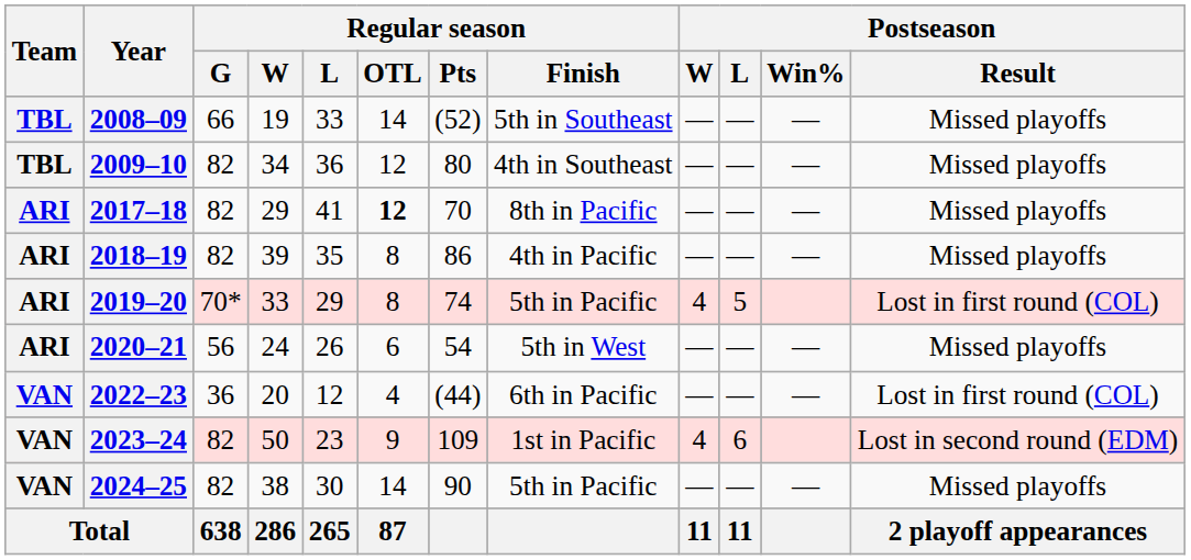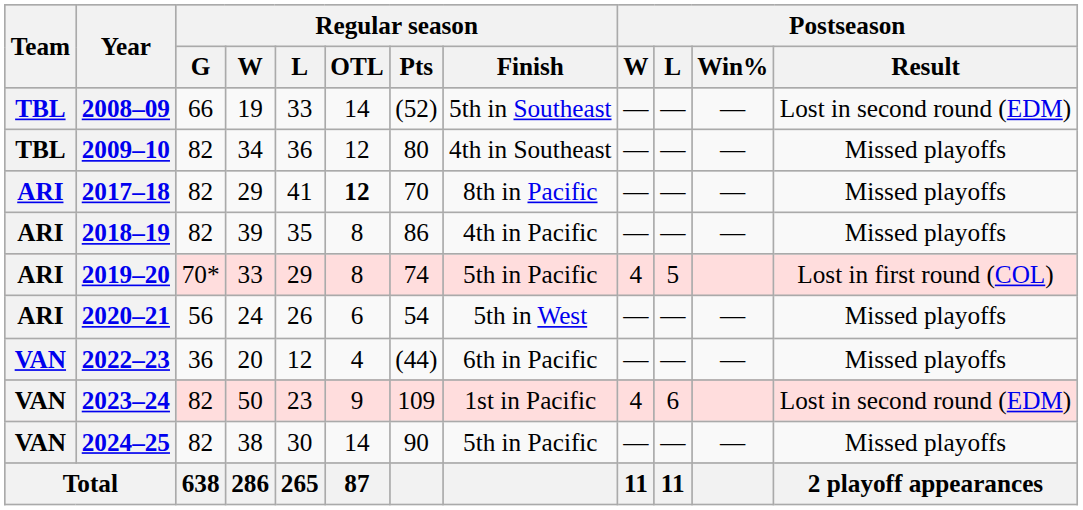2008–09 | Postseason / Result: Missed playoffs -> Lost in second round (EDM)
2022–23 | Postseason / Result: Lost in first round (COL) -> Missed playoffs
